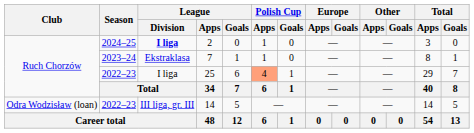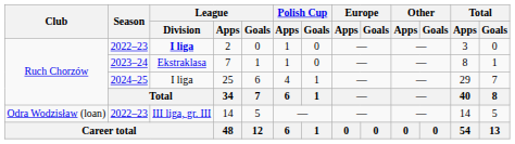2 | Season: 2024–25 -> 2022–23
25 | Season: 2022–23 -> 2024–25
25 | Polish Cup / Apps: lightsalmon background -> no background
